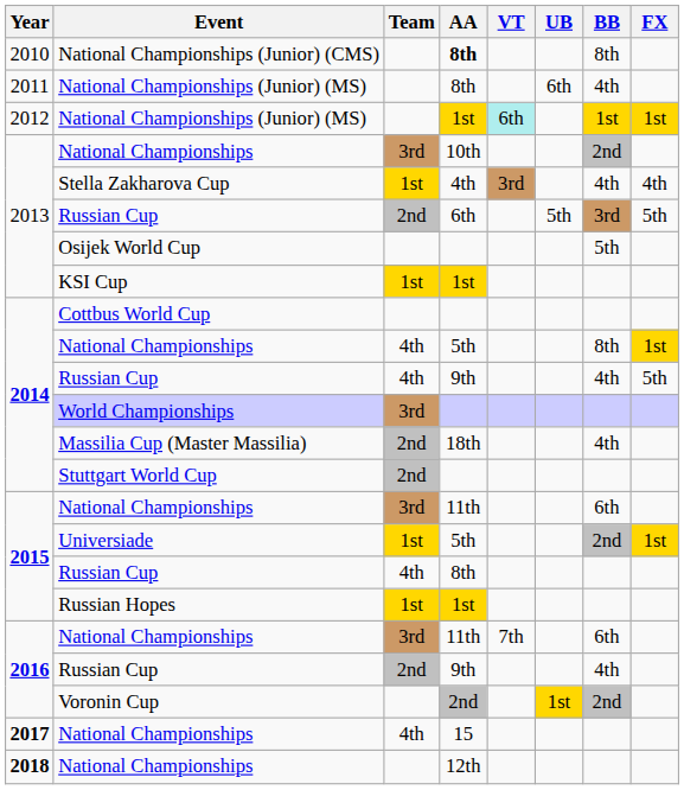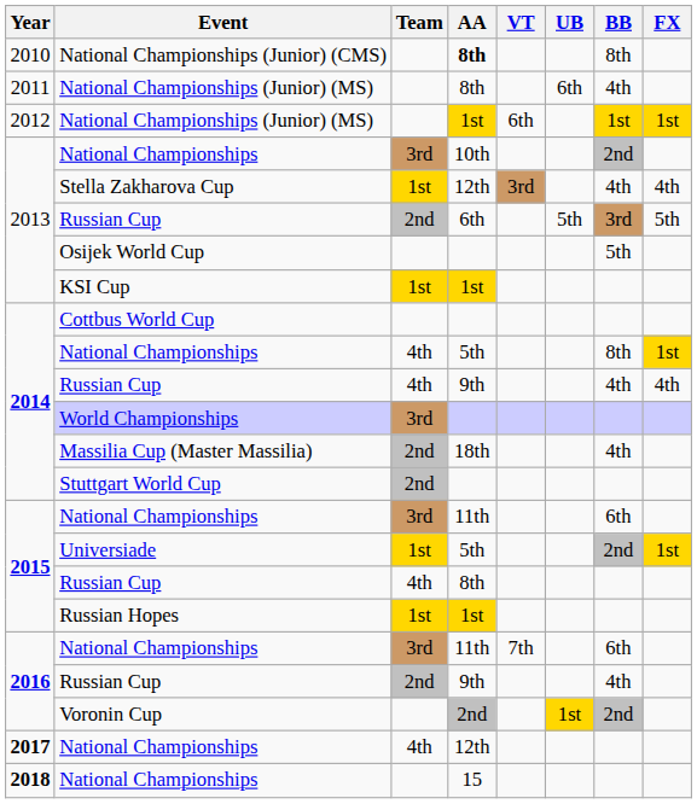2012 / National Championships (Junior) (MS) | VT: paleturquoise background -> no background
Stella Zakharova Cup | AA: 4th -> 12th
2014 / Russian Cup | FX: 5th -> 4th
2017 / National Championships | AA: 15 -> 12th
2018 / National Championships | AA: 12th -> 15
